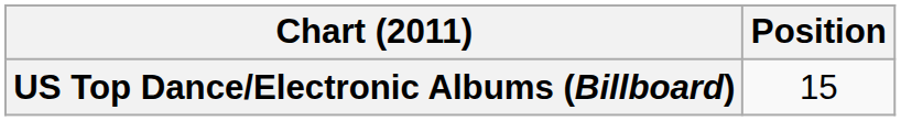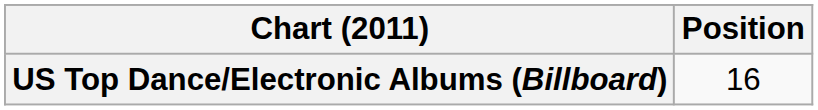US Top Dance/Electronic Albums (Billboard) | Position: 15 -> 16
